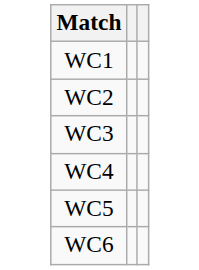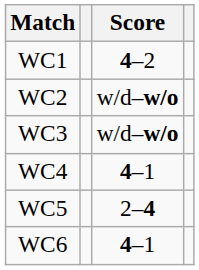+ column: Score | 4–2 | w/d–w/o | w/d–w/o | 4–1 | 2–4 | 4–1
